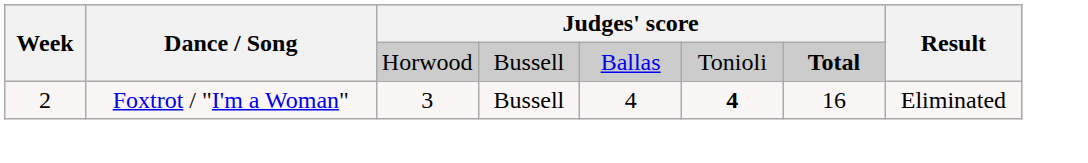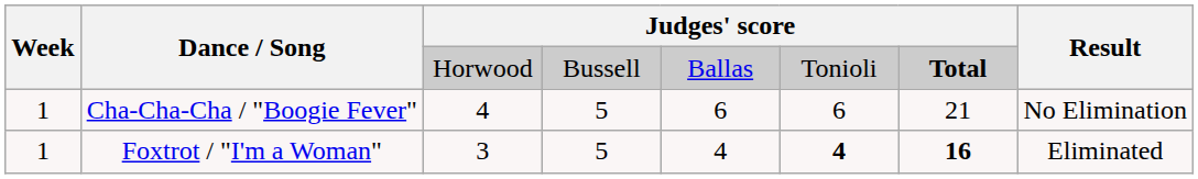+ row: 1 | Cha-Cha-Cha / "Boogie Fever" | 4 | 5 | 6 | 6 | 21 | No Elimination
Foxtrot / "I'm a Woman" | Week: 2 -> 1
Foxtrot / "I'm a Woman" | column 4: Bussell -> 5
Foxtrot / "I'm a Woman" | column 7: normal -> bold
